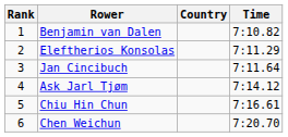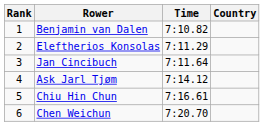columns swapped: Country <-> Time
